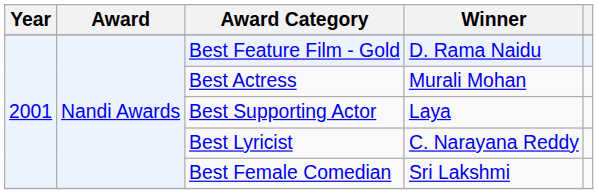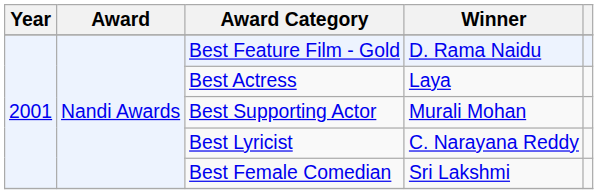Best Actress | Winner: Murali Mohan -> Laya
Best Supporting Actor | Winner: Laya -> Murali Mohan
